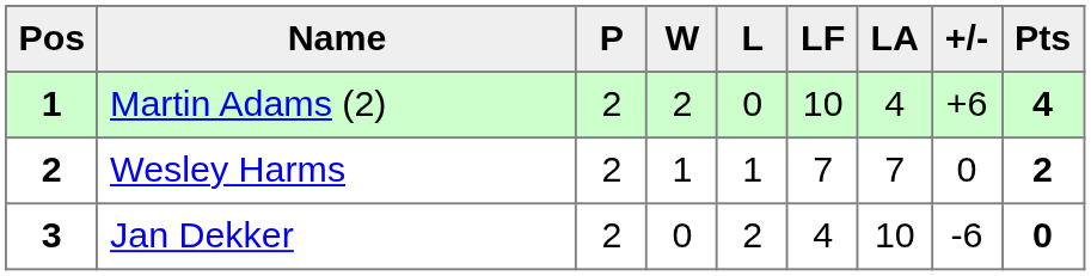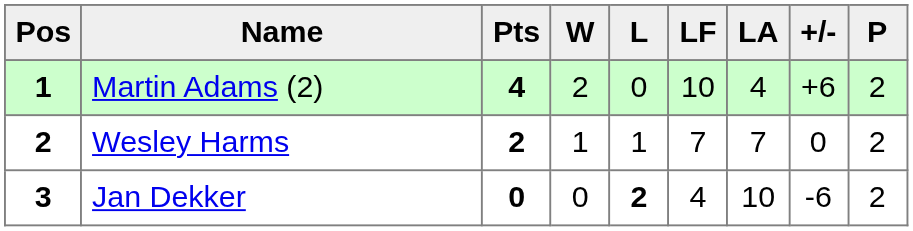columns swapped: P <-> Pts
Jan Dekker | L: normal -> bold
